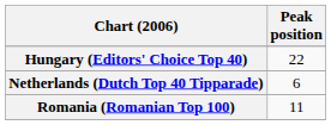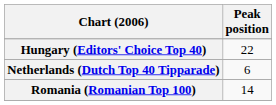Romania (Romanian Top 100) | Peak position: 11 -> 14
